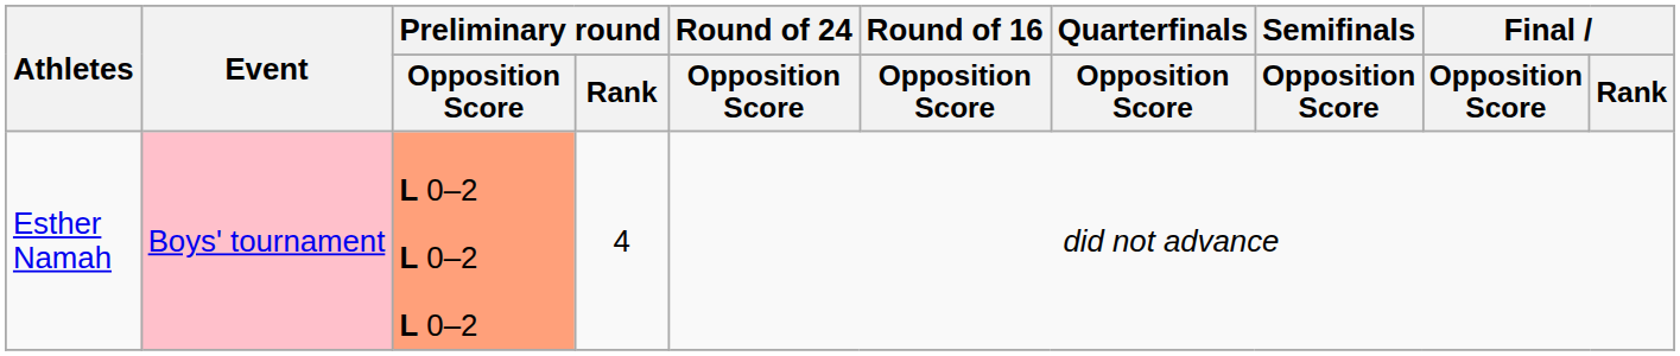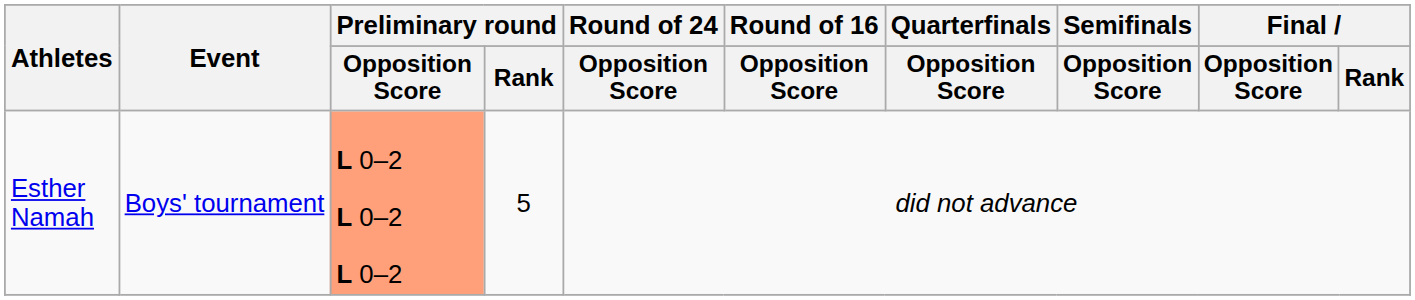Esther Namah | Event: pink background -> no background
Esther Namah | Preliminary round / Rank: 4 -> 5
